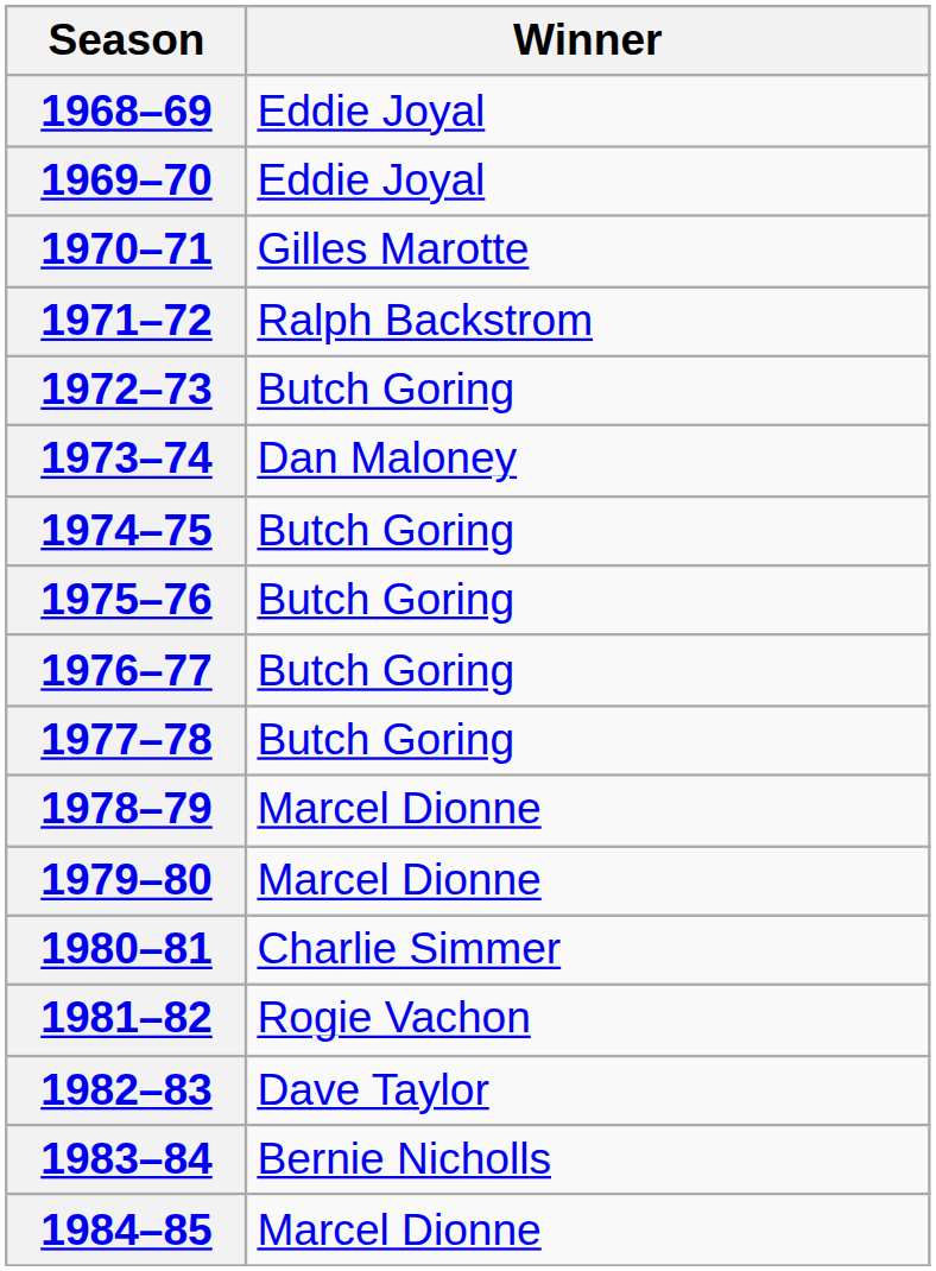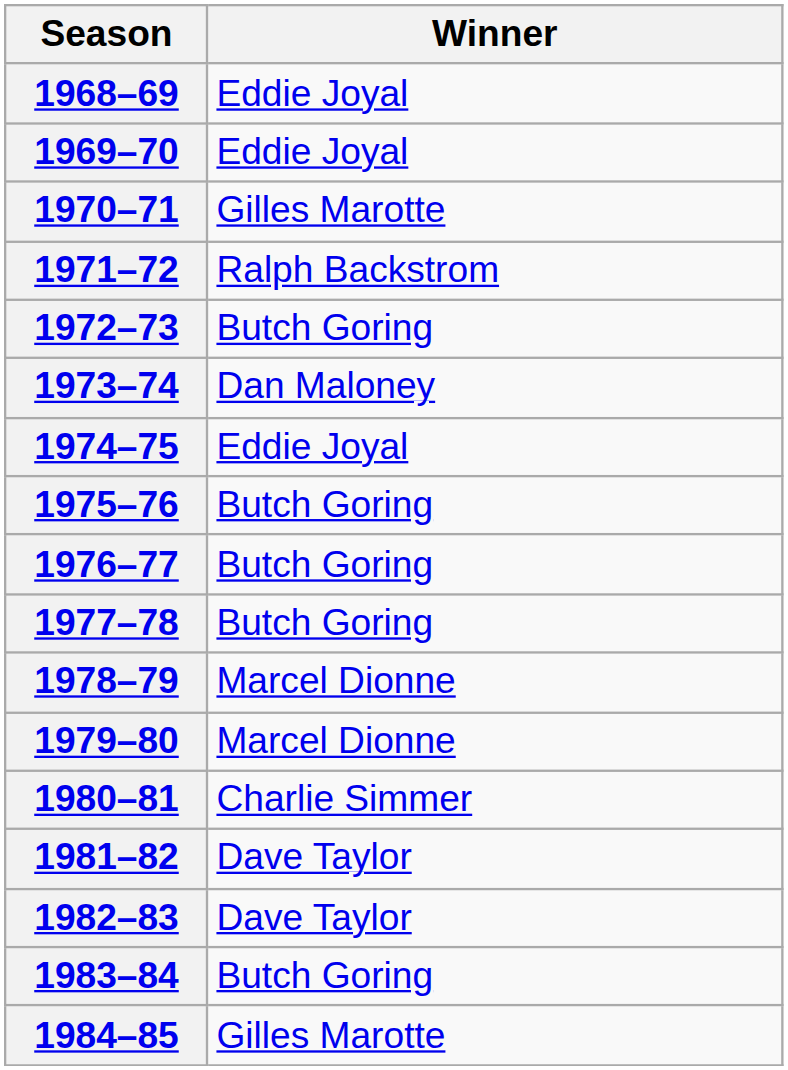1974–75 | Winner: Butch Goring -> Eddie Joyal
1981–82 | Winner: Rogie Vachon -> Dave Taylor
1983–84 | Winner: Bernie Nicholls -> Butch Goring
1984–85 | Winner: Marcel Dionne -> Gilles Marotte
